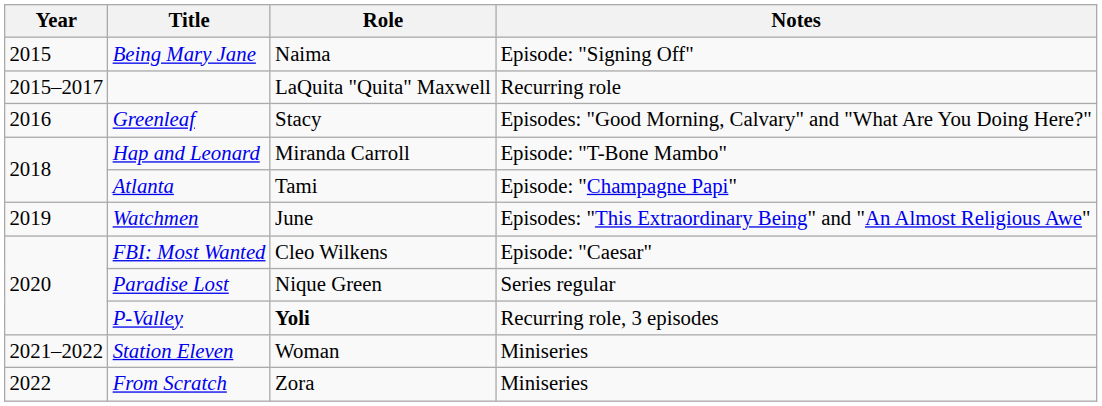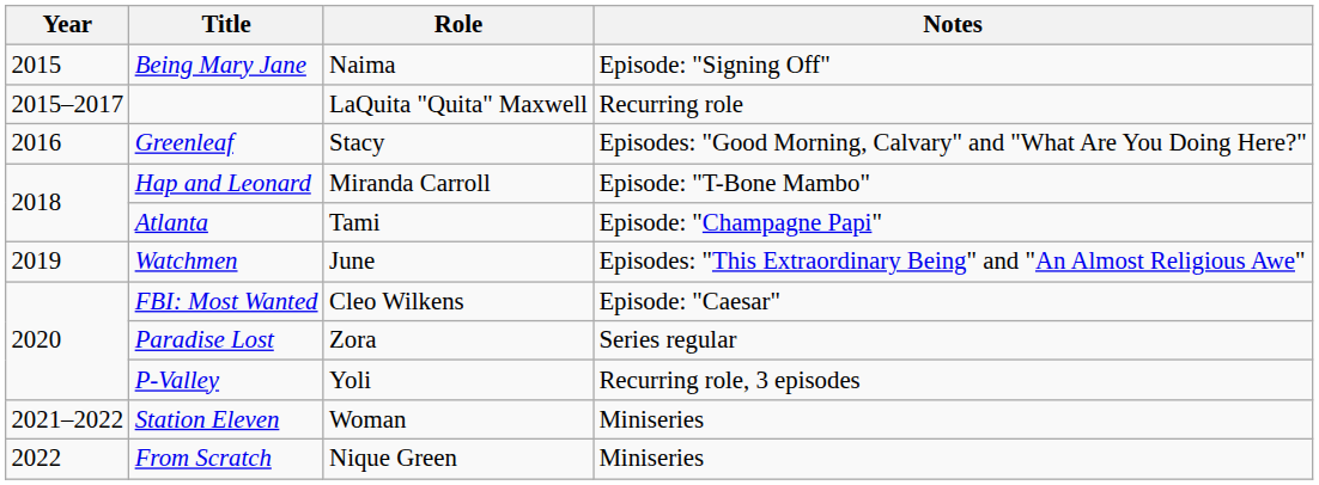Paradise Lost | Role: Nique Green -> Zora
P-Valley | Role: bold -> normal
From Scratch | Role: Zora -> Nique Green
